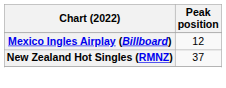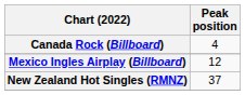+ row: Canada Rock (Billboard) | 4
